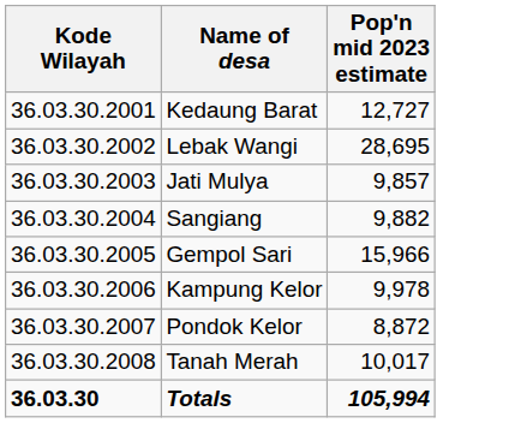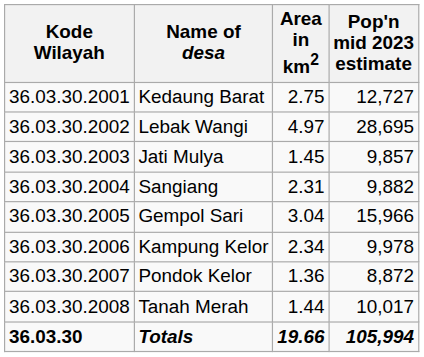+ column: Area in km2 | 2.75 | 4.97 | 1.45 | 2.31 | 3.04 | 2.34 | 1.36 | 1.44 | 19.66
